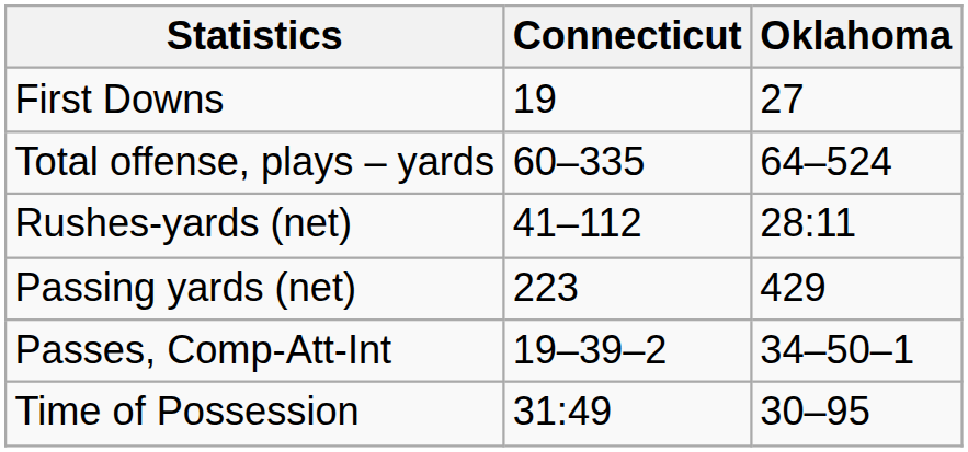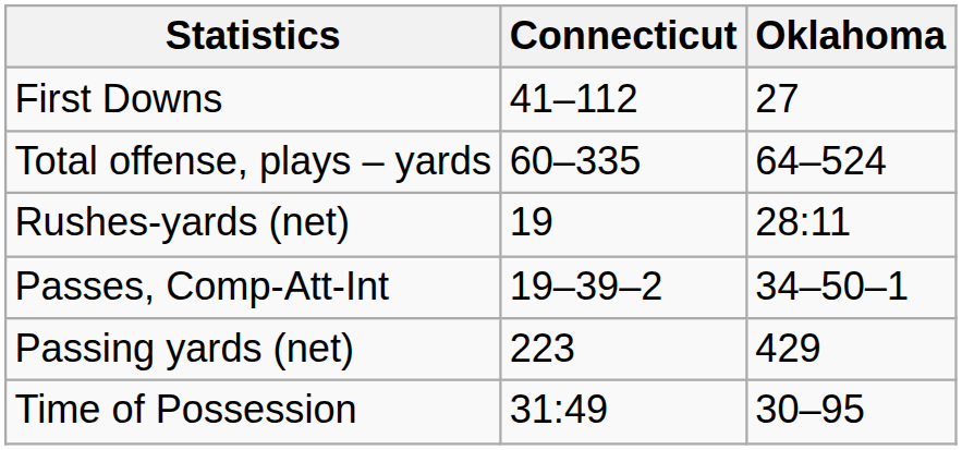First Downs | Connecticut: 19 -> 41–112
Rushes-yards (net) | Connecticut: 41–112 -> 19
rows swapped: Passing yards (net) <-> Passes, Comp-Att-Int
